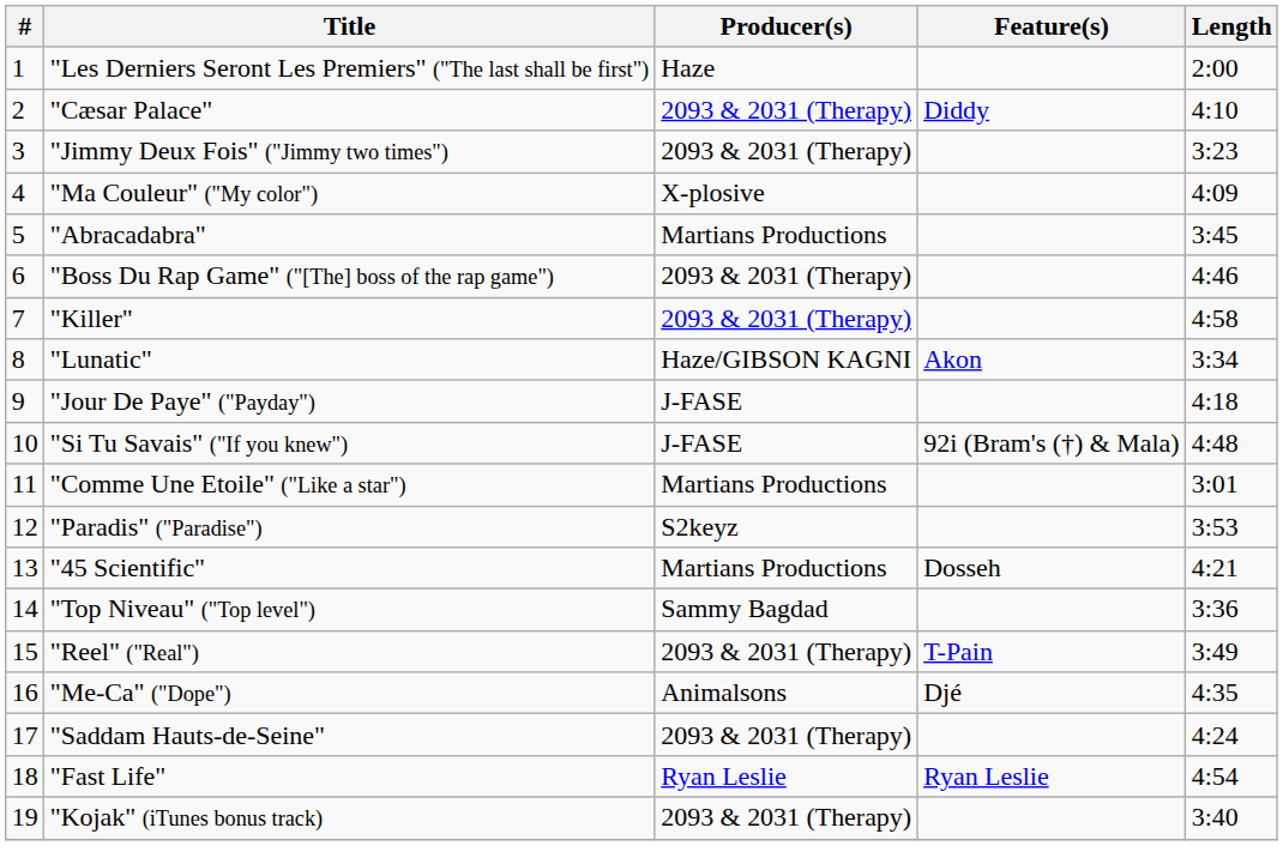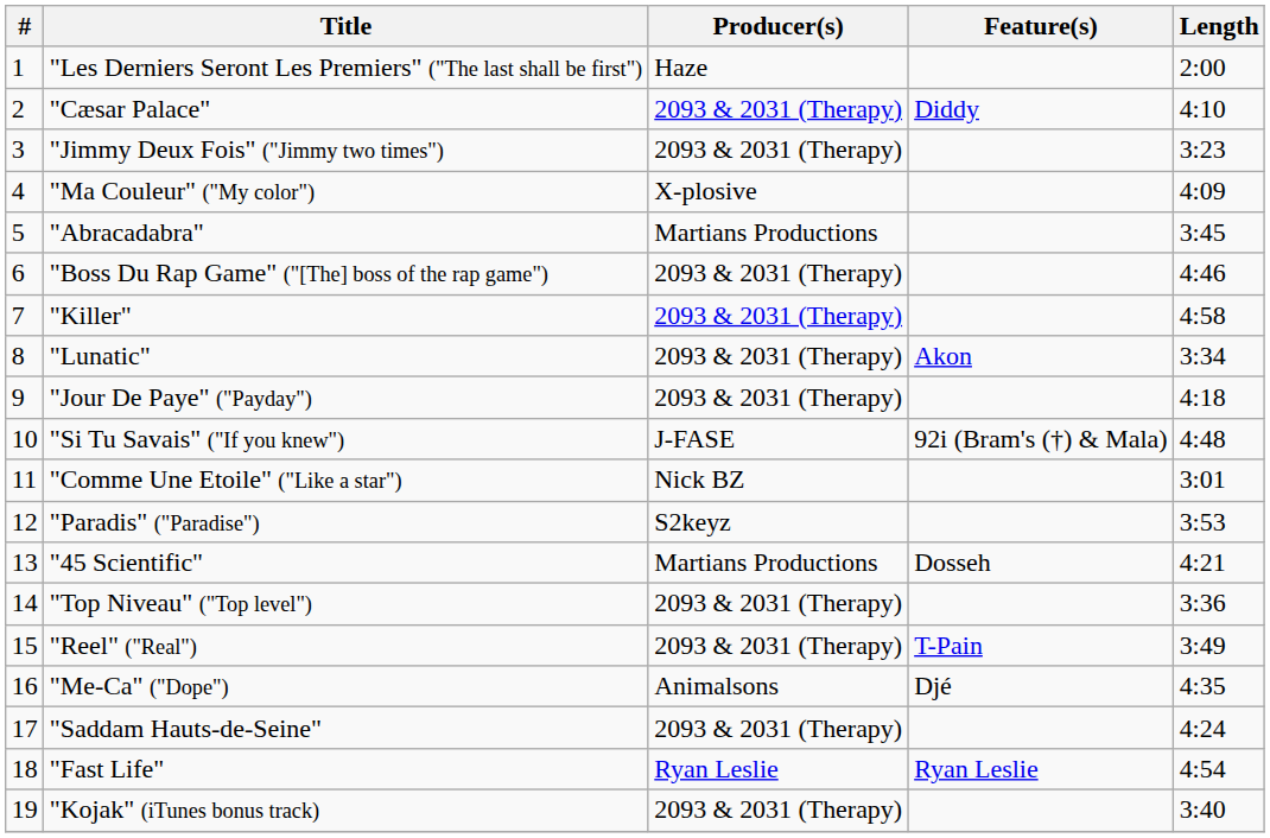"Lunatic" | Producer(s): Haze/GIBSON KAGNI -> 2093 & 2031 (Therapy)
"Jour De Paye" ("Payday") | Producer(s): J-FASE -> 2093 & 2031 (Therapy)
"Comme Une Etoile" ("Like a star") | Producer(s): Martians Productions -> Nick BZ
"Top Niveau" ("Top level") | Producer(s): Sammy Bagdad -> 2093 & 2031 (Therapy)
